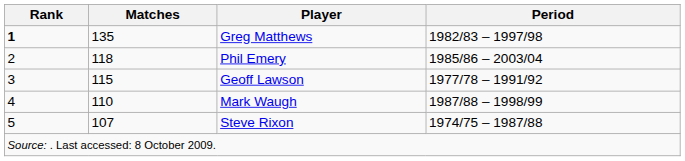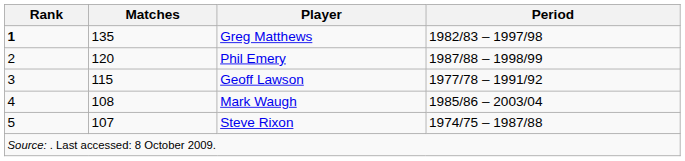Phil Emery | Matches: 118 -> 120
Phil Emery | Period: 1985/86 – 2003/04 -> 1987/88 – 1998/99
Mark Waugh | Matches: 110 -> 108
Mark Waugh | Period: 1987/88 – 1998/99 -> 1985/86 – 2003/04
